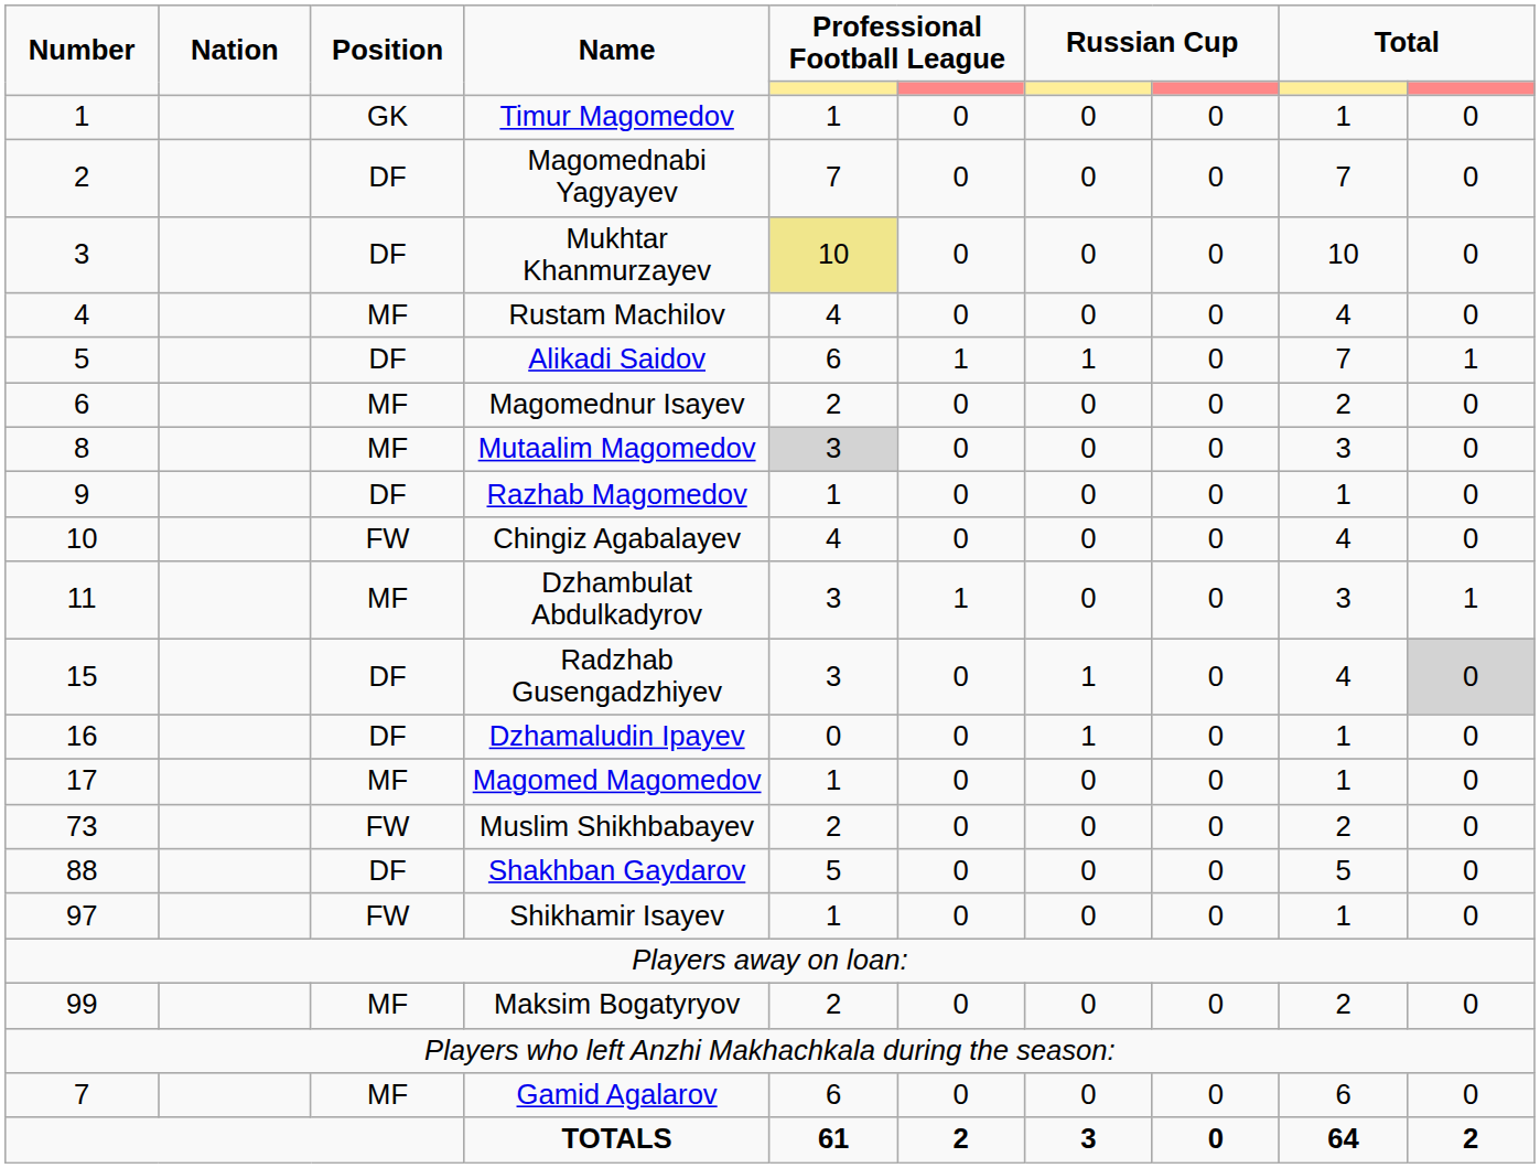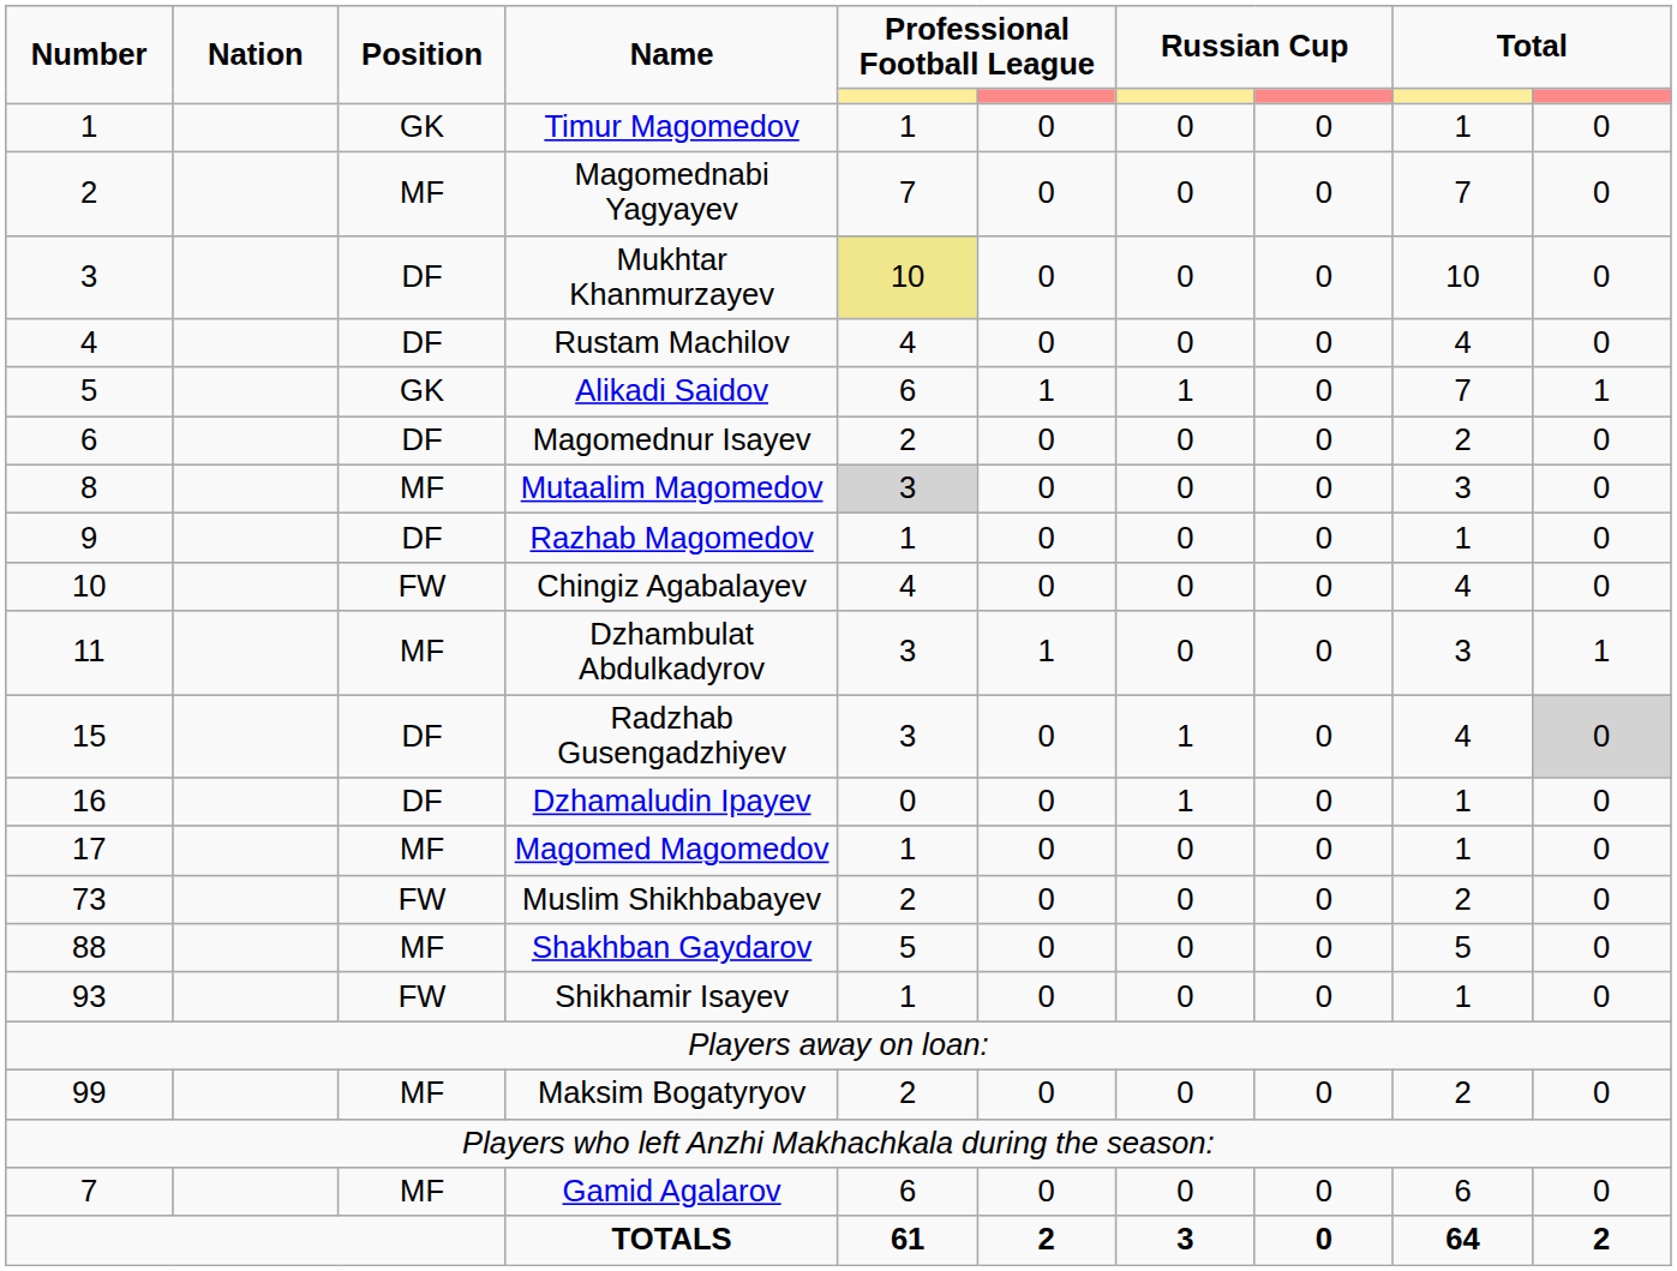Magomednabi Yagyayev | Position: DF -> MF
Rustam Machilov | Position: MF -> DF
Alikadi Saidov | Position: DF -> GK
Magomednur Isayev | Position: MF -> DF
Shakhban Gaydarov | Position: DF -> MF
Shikhamir Isayev | Number: 97 -> 93
